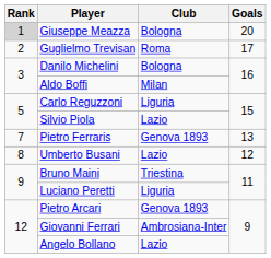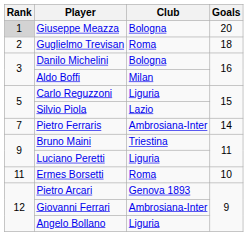Guglielmo Trevisan | Goals: 17 -> 18
Pietro Ferraris | Club: Genova 1893 -> Ambrosiana-Inter
Pietro Ferraris | Goals: 13 -> 14
- row: 8 | Umberto Busani | Lazio | 12
+ row: 11 | Ermes Borsetti | Roma | 10
Angelo Bollano | Club: Lazio -> Liguria
